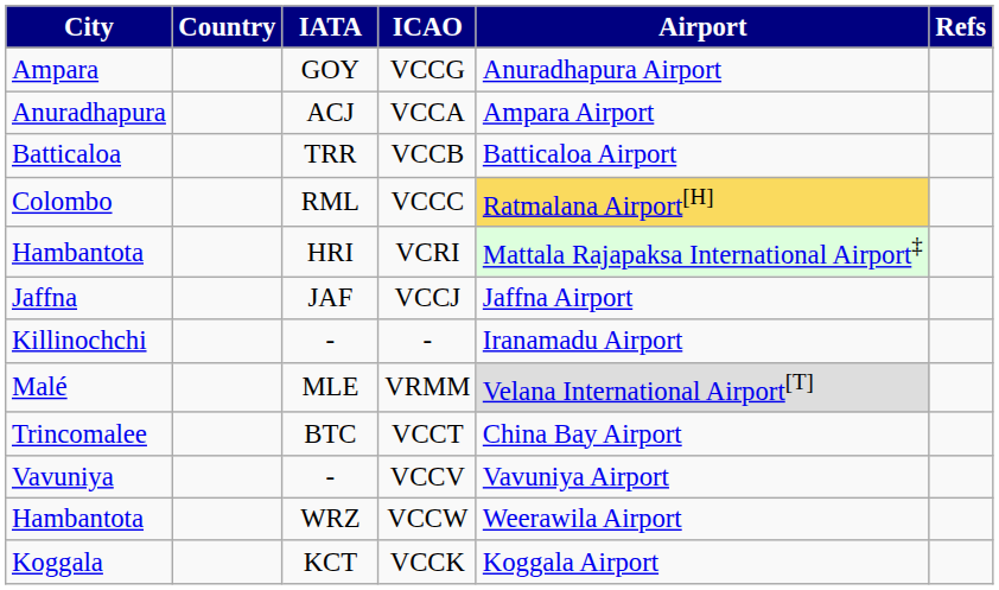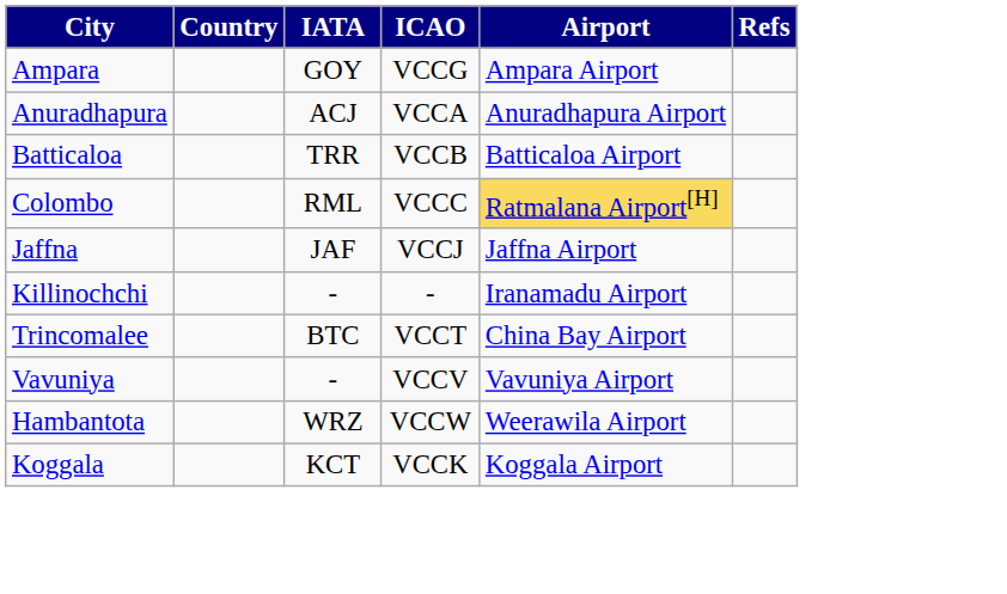VCCG | Airport: Anuradhapura Airport -> Ampara Airport
VCCA | Airport: Ampara Airport -> Anuradhapura Airport
- row: Hambantota | HRI | VCRI | Mattala Rajapaksa International Airport‡
- row: Malé | MLE | VRMM | Velana International Airport[T]
